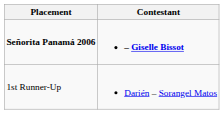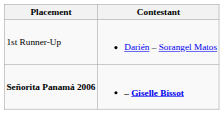rows swapped: Señorita Panamá 2006 <-> 1st Runner-Up
